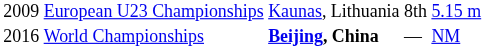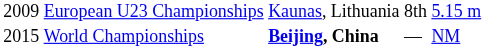World Championships | column 1: 2016 -> 2015
